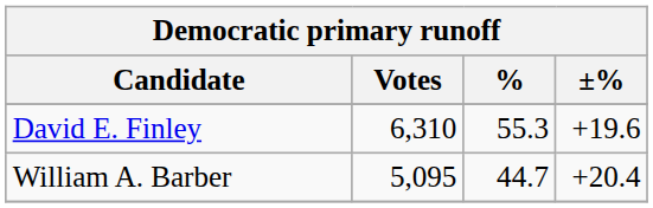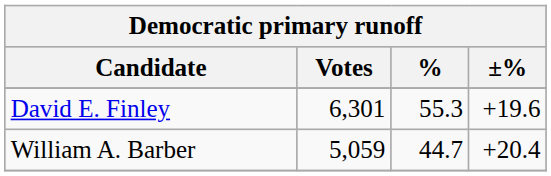David E. Finley | Votes: 6,310 -> 6,301
William A. Barber | Votes: 5,095 -> 5,059
